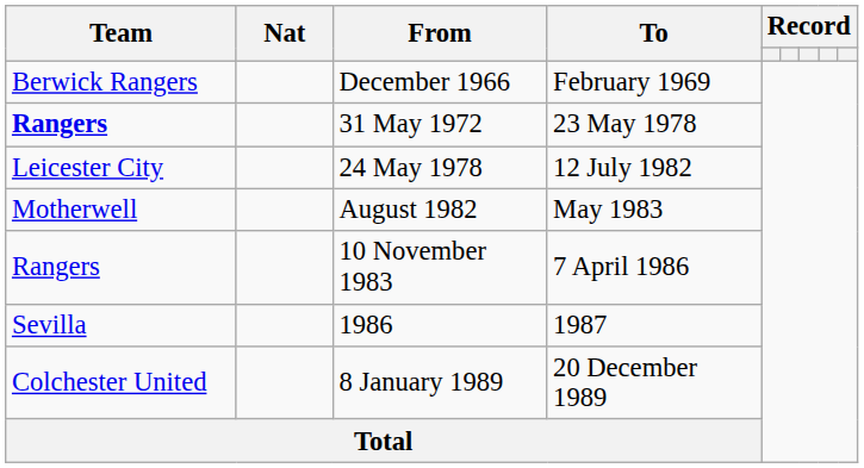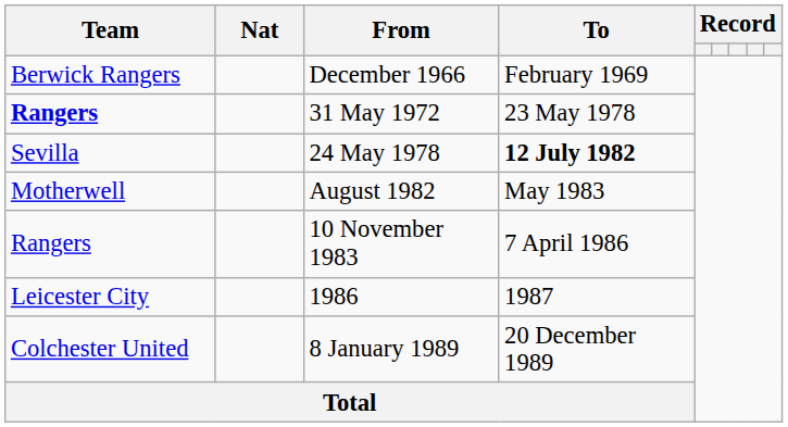24 May 1978 | Team: Leicester City -> Sevilla
24 May 1978 | To: normal -> bold
1986 | Team: Sevilla -> Leicester City
